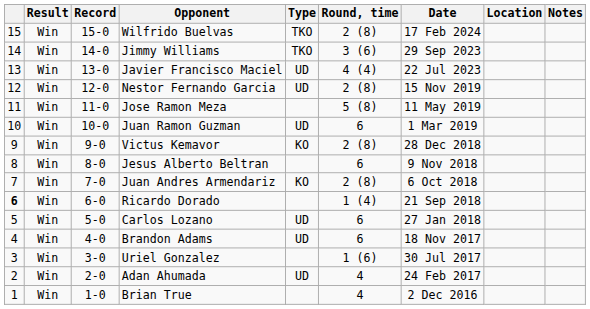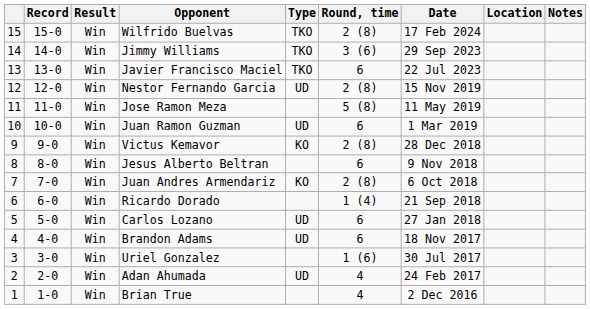columns swapped: Result <-> Record
Javier Francisco Maciel | Type: UD -> TKO
Javier Francisco Maciel | Round, time: 4 (4) -> 6
Ricardo Dorado | column 1: bold -> normal
